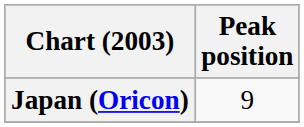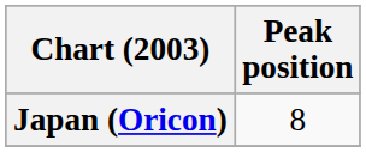Japan (Oricon) | Peak position: 9 -> 8
